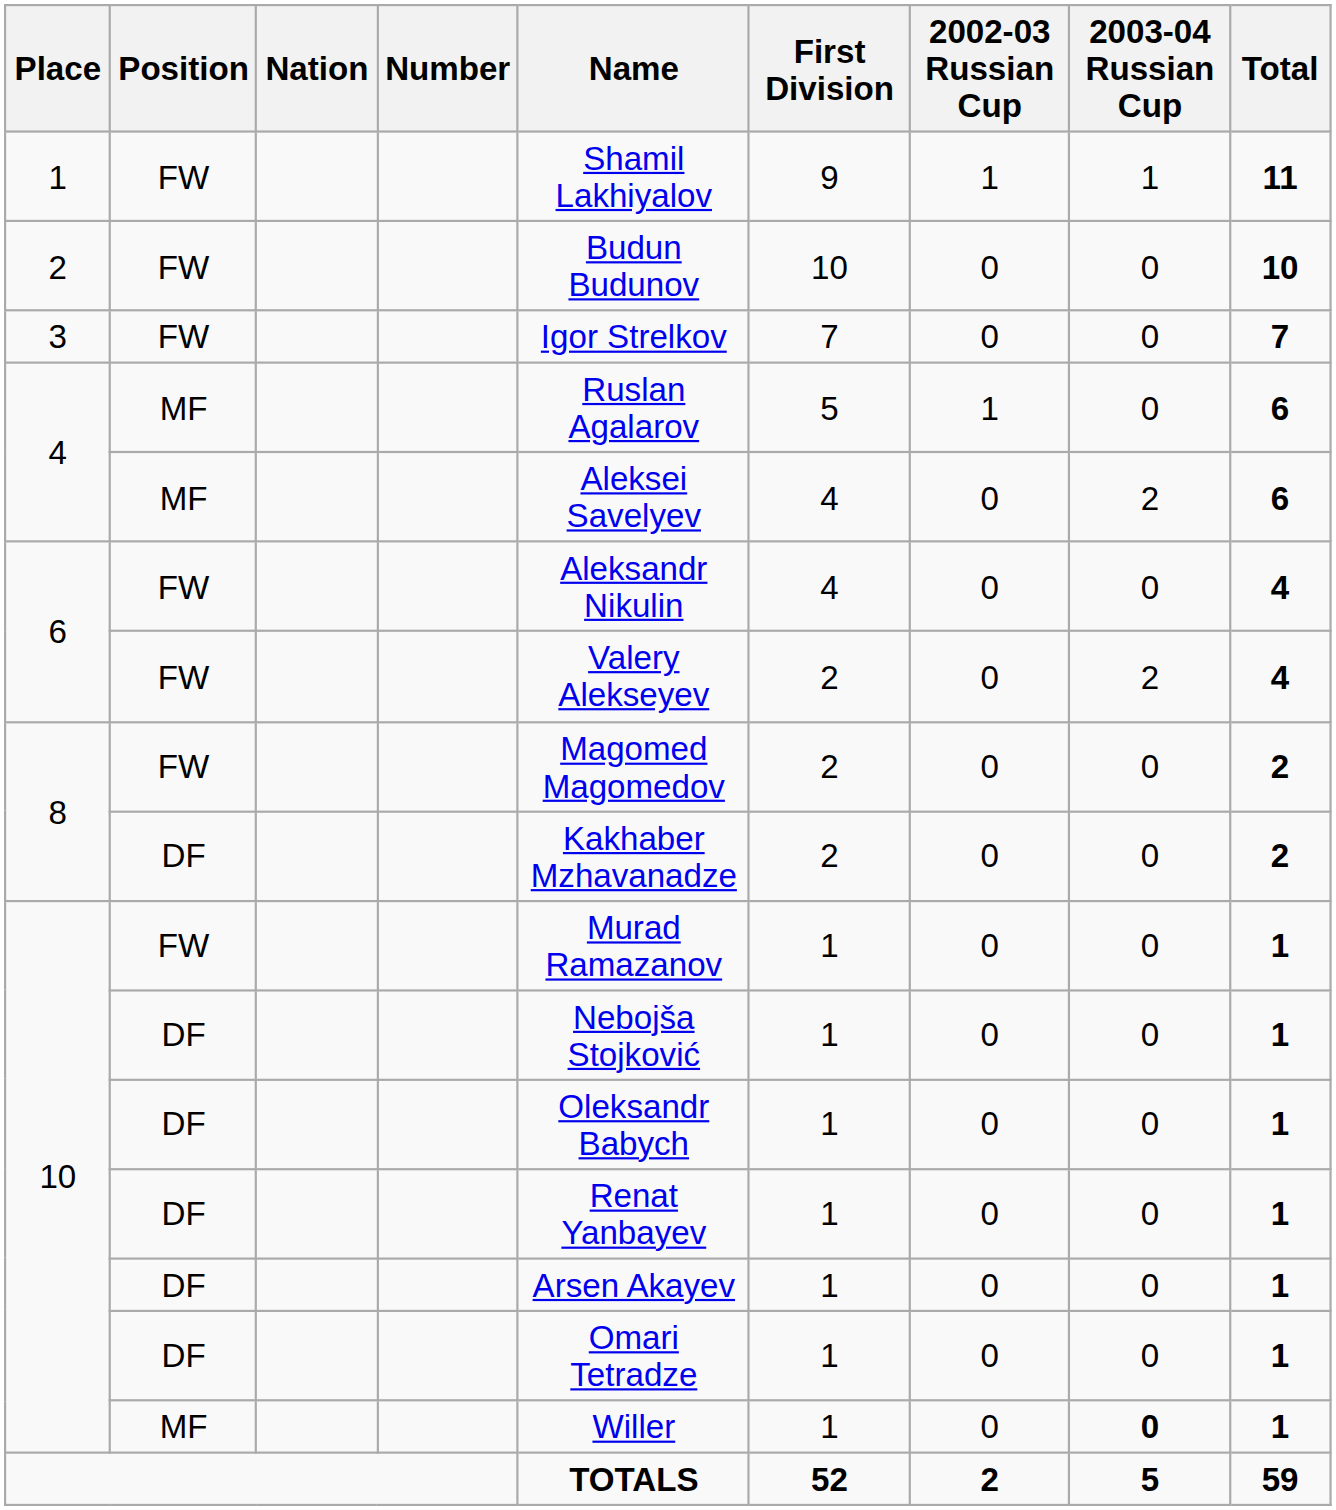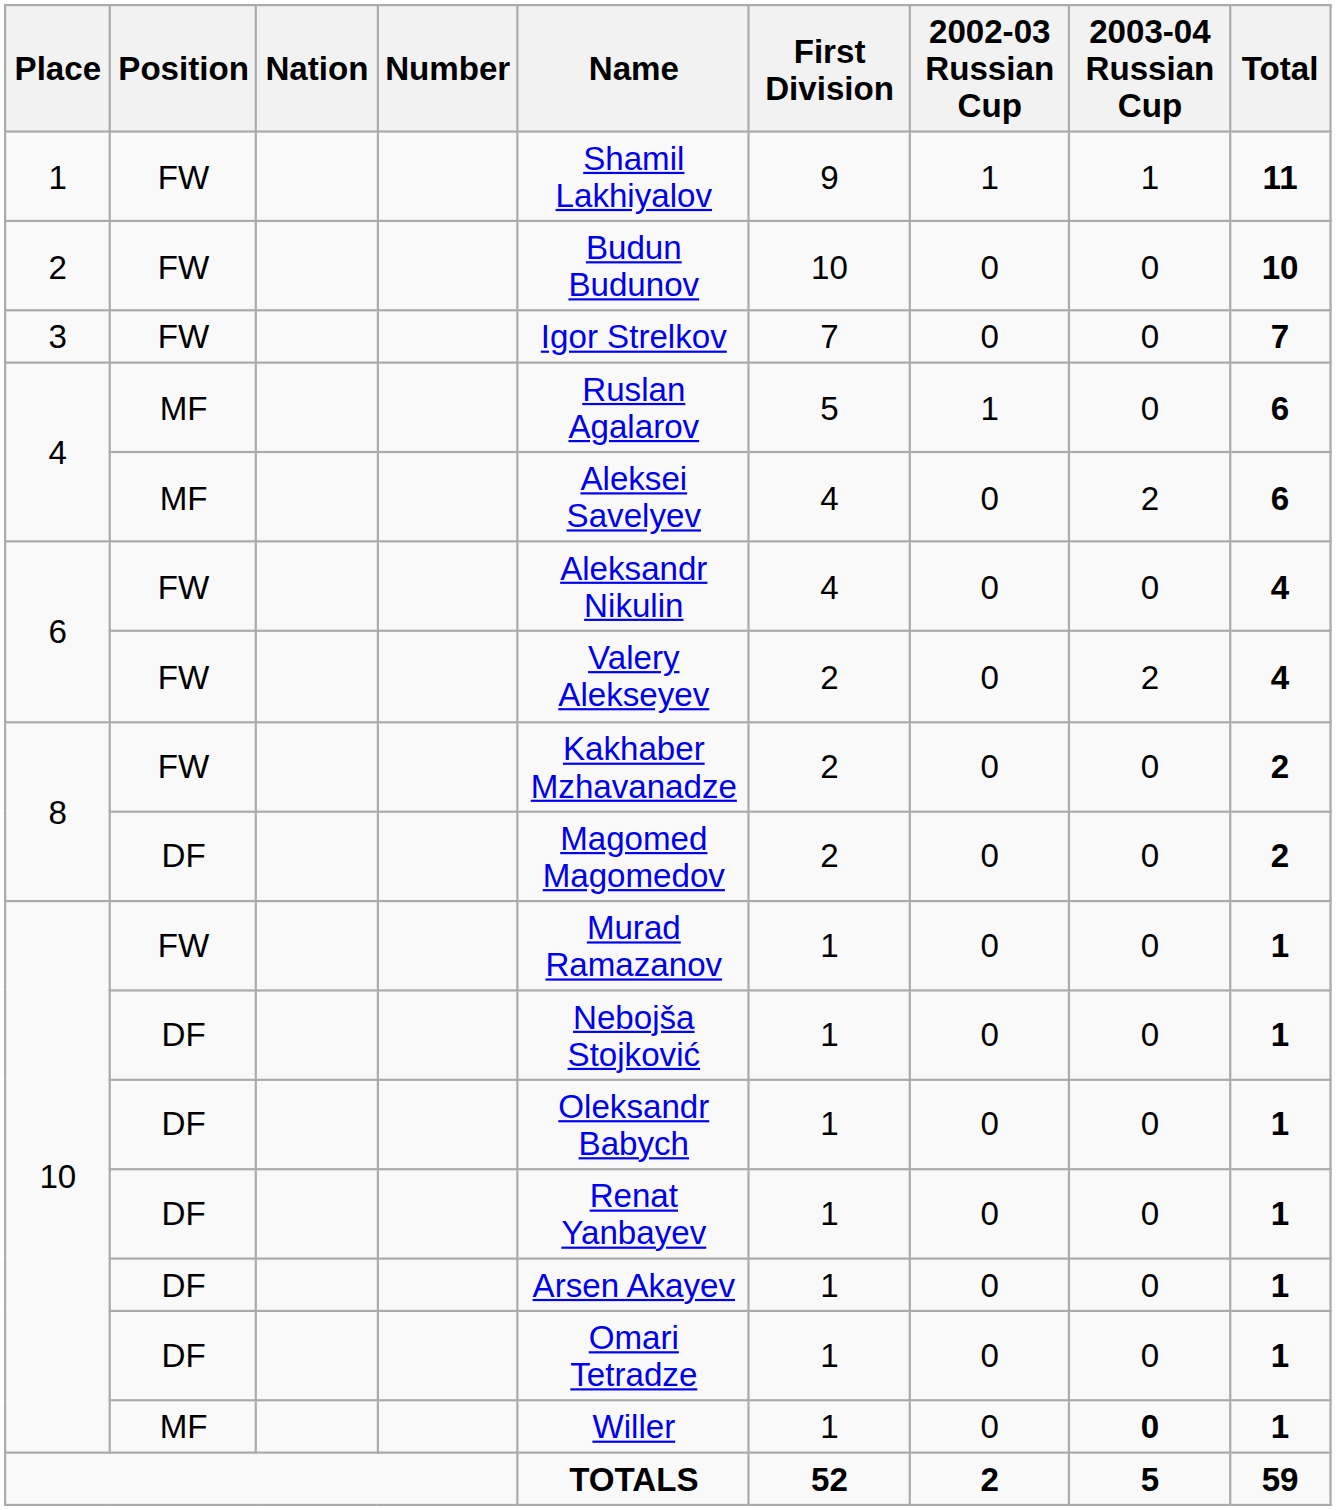8 / FW | Name: Magomed Magomedov -> Kakhaber Mzhavanadze
8 / DF | Name: Kakhaber Mzhavanadze -> Magomed Magomedov
